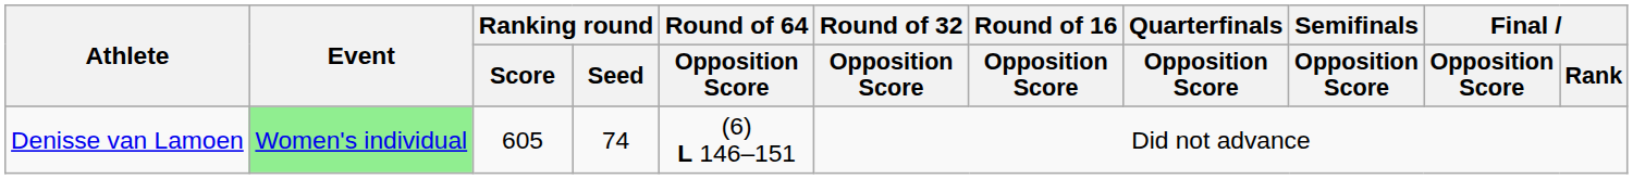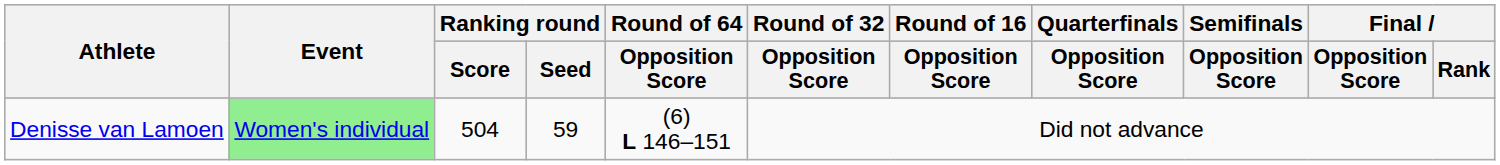Denisse van Lamoen | Ranking round / Score: 605 -> 504
Denisse van Lamoen | Ranking round / Seed: 74 -> 59
